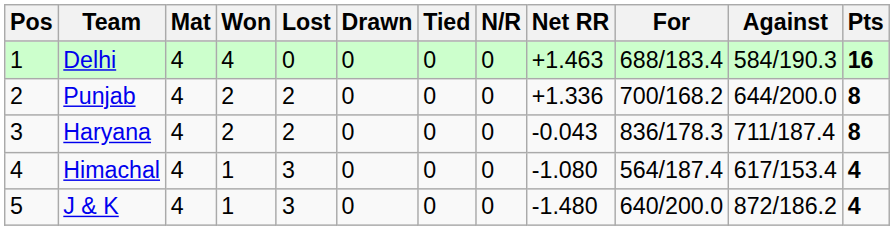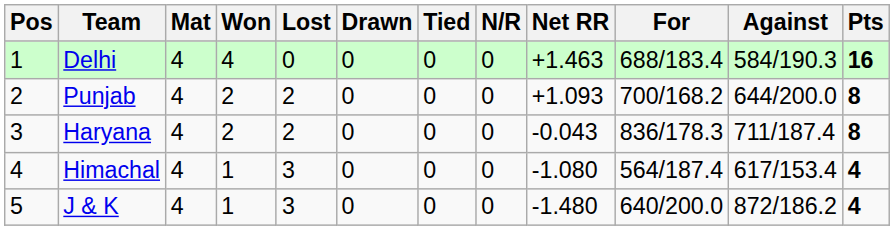Punjab | Net RR: +1.336 -> +1.093
